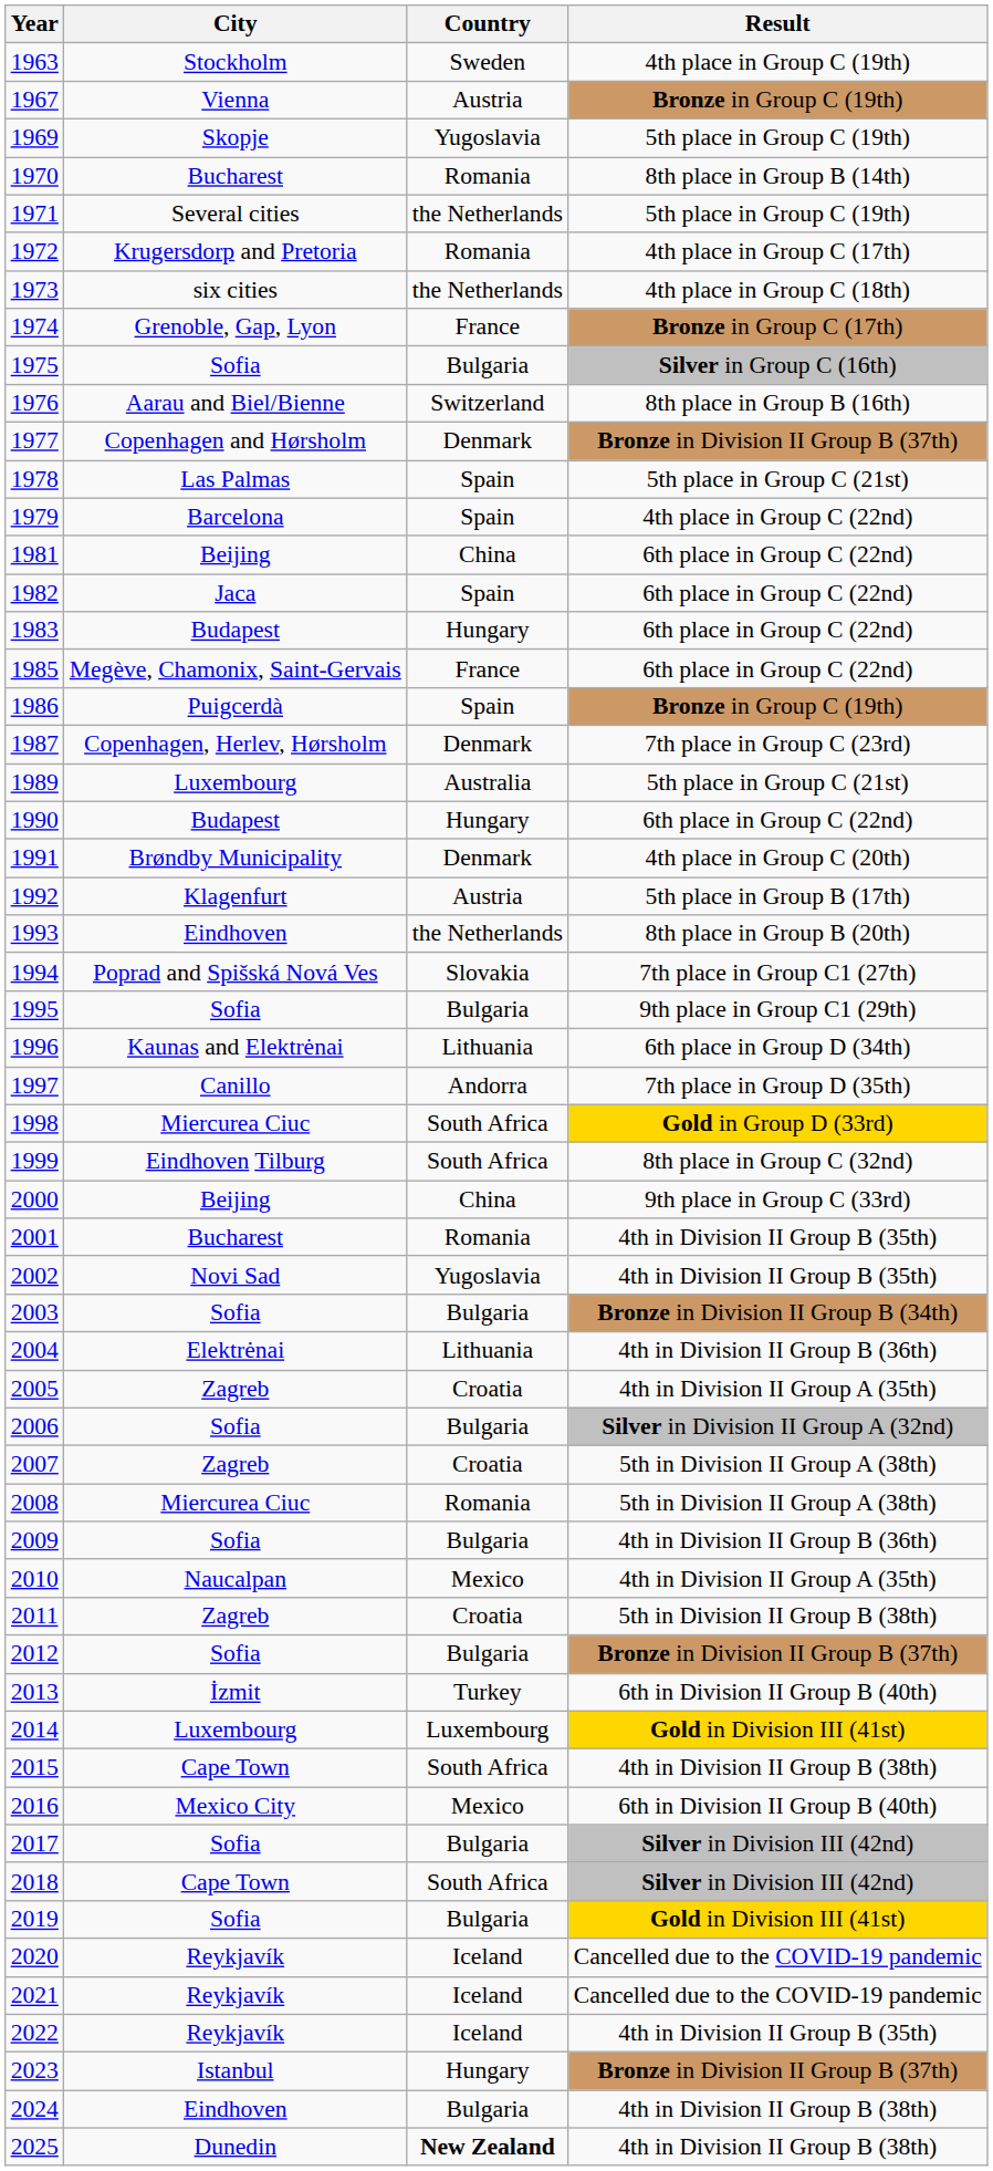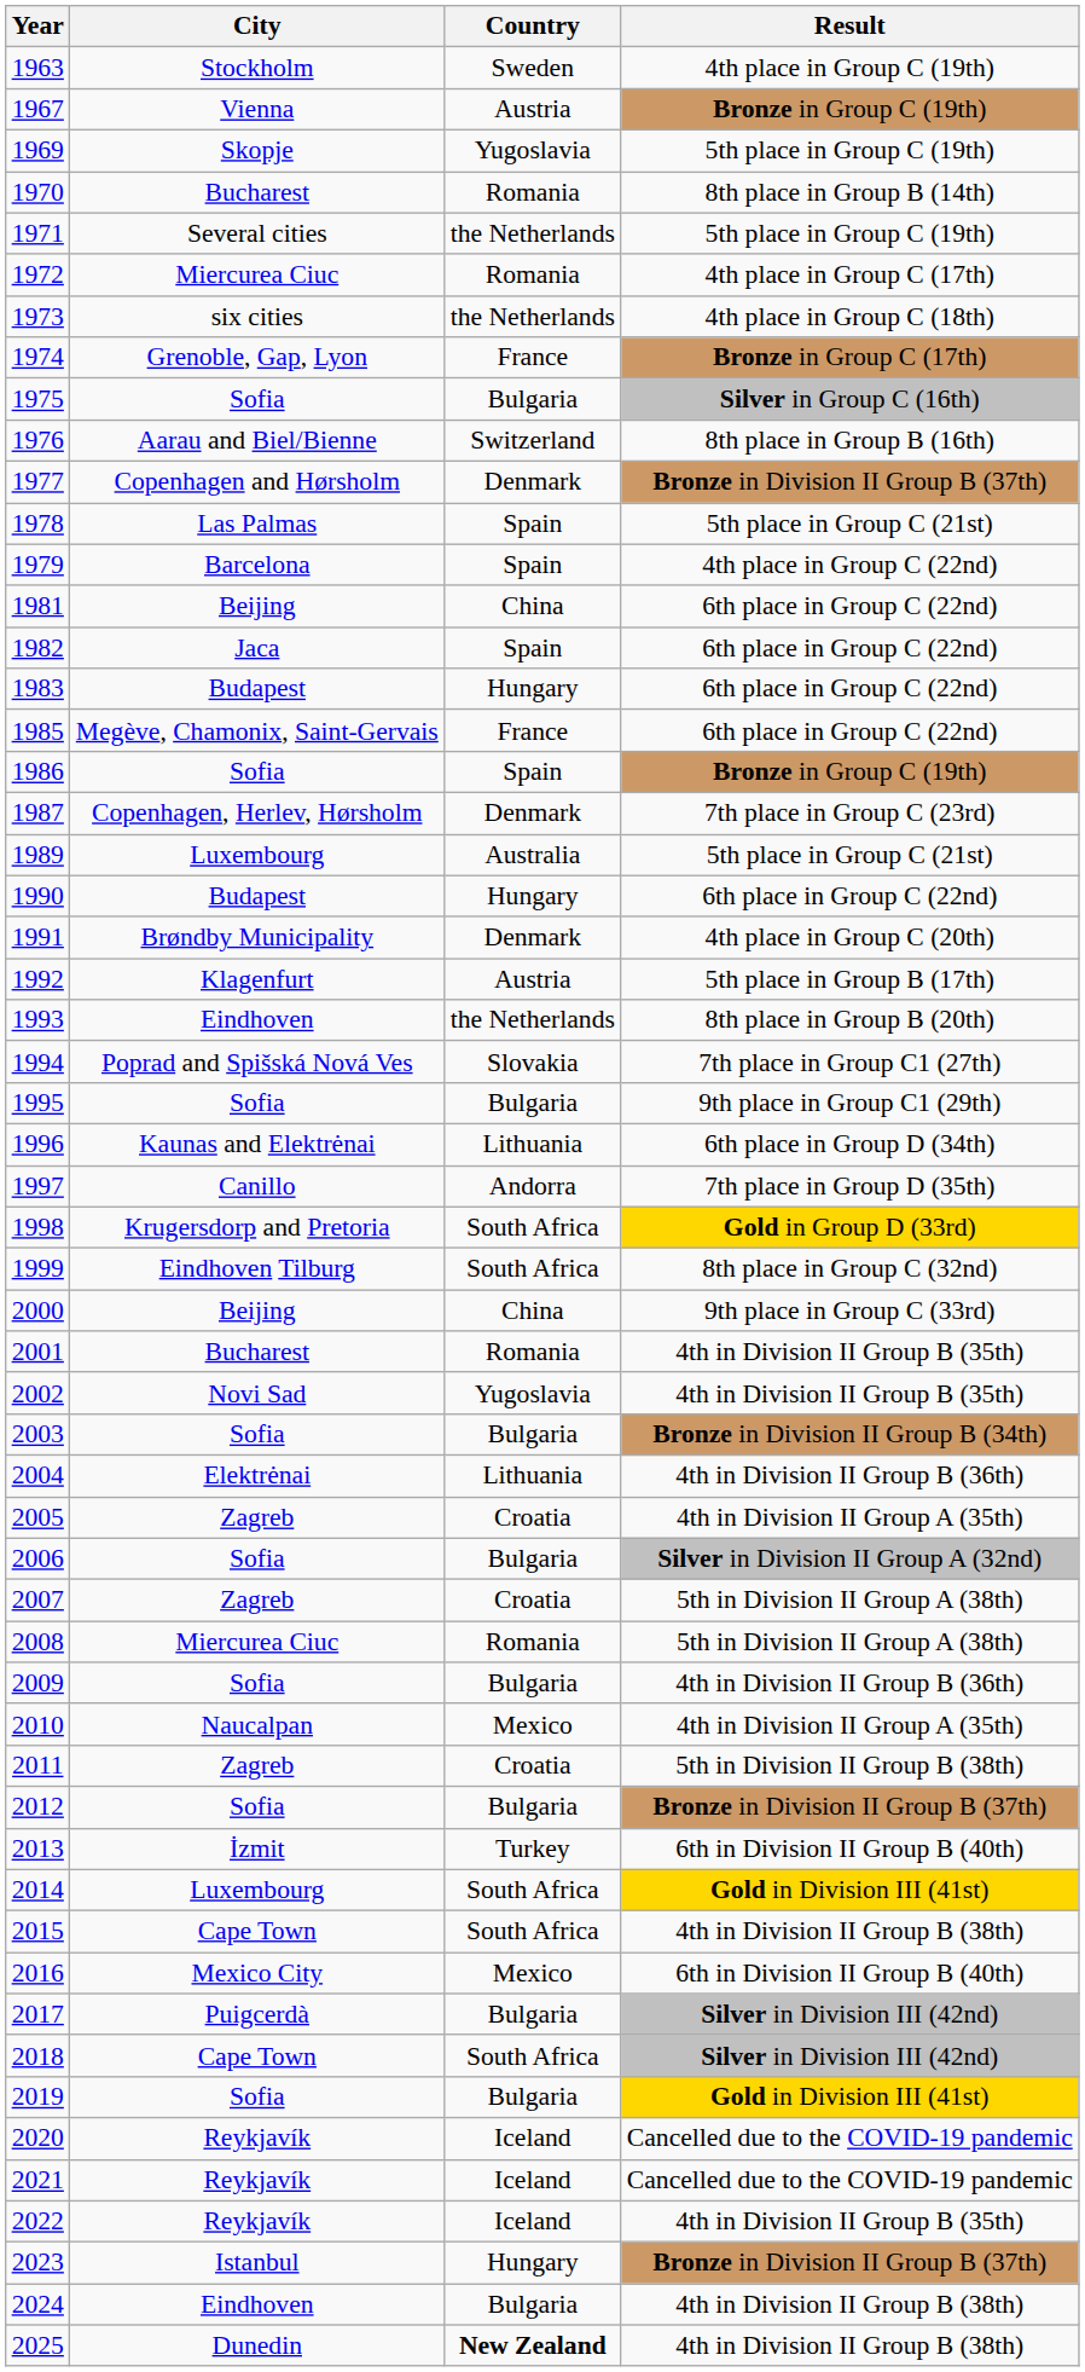1972 | City: Krugersdorp and Pretoria -> Miercurea Ciuc
1986 | City: Puigcerdà -> Sofia
1998 | City: Miercurea Ciuc -> Krugersdorp and Pretoria
2014 | Country: Luxembourg -> South Africa
2017 | City: Sofia -> Puigcerdà
